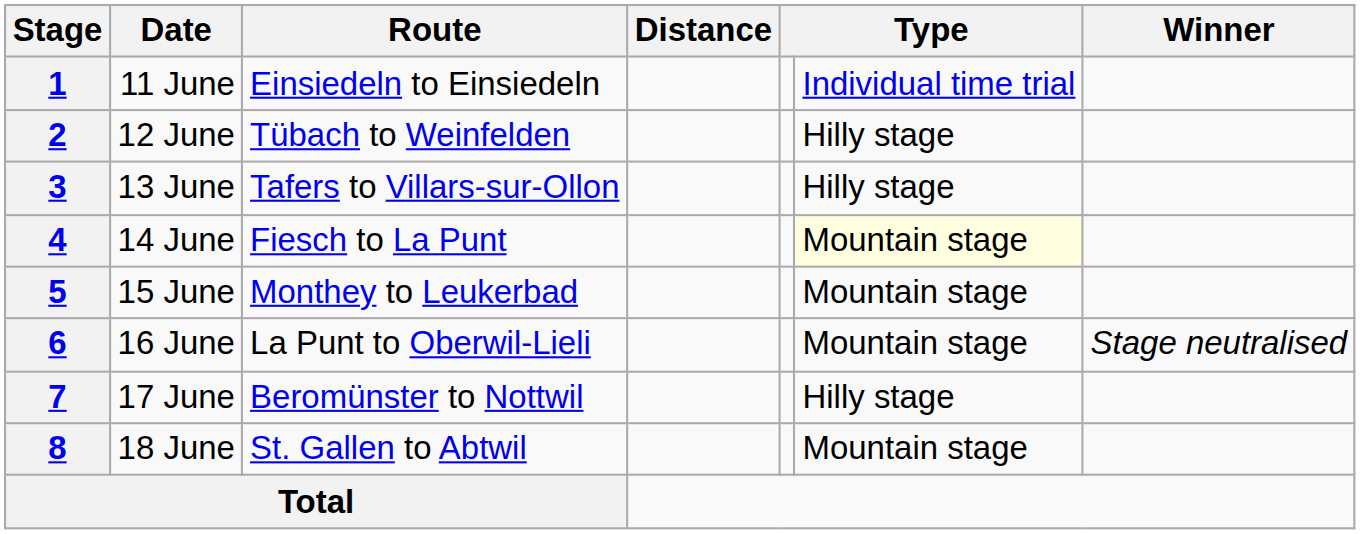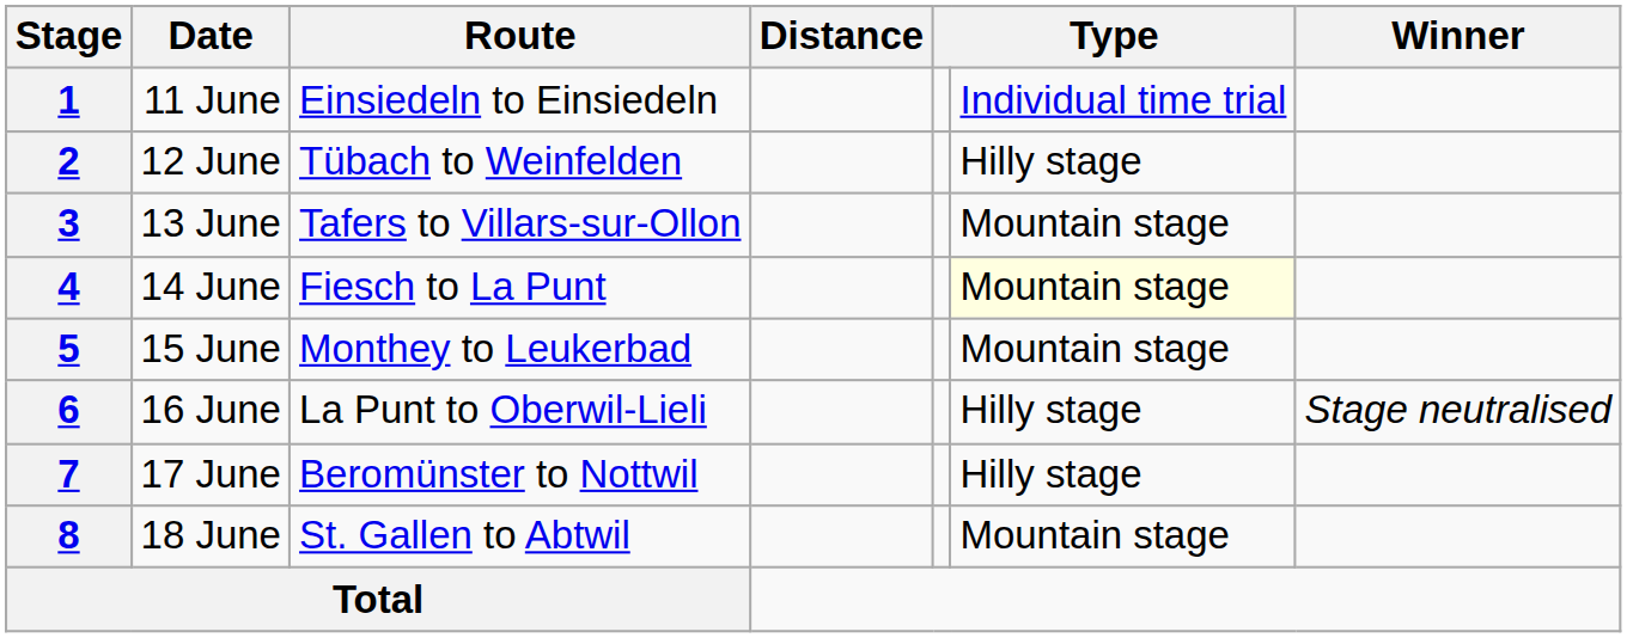3 | column 6: Hilly stage -> Mountain stage
6 | column 6: Mountain stage -> Hilly stage
